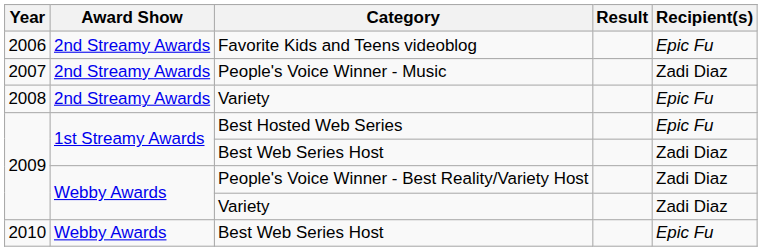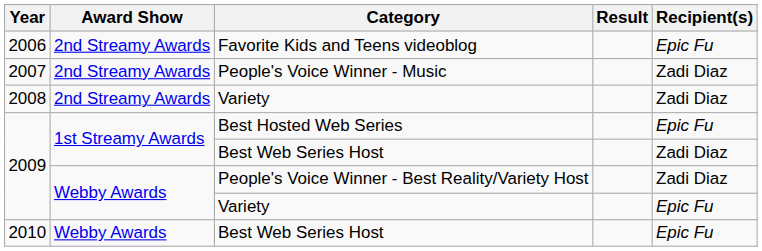2008 / Variety | Recipient(s): Epic Fu -> Zadi Diaz
2009 / Variety | Recipient(s): Zadi Diaz -> Epic Fu
